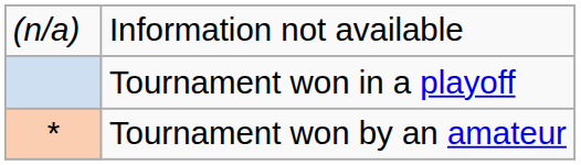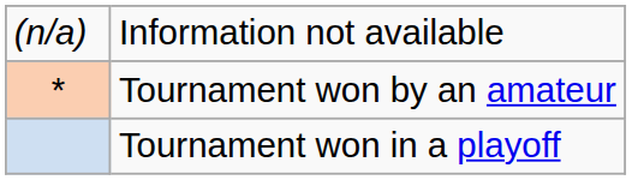rows swapped: Tournament won in a playoff <-> Tournament won by an amateur
